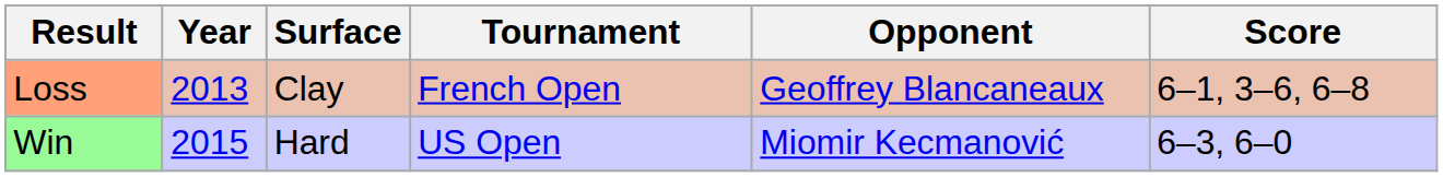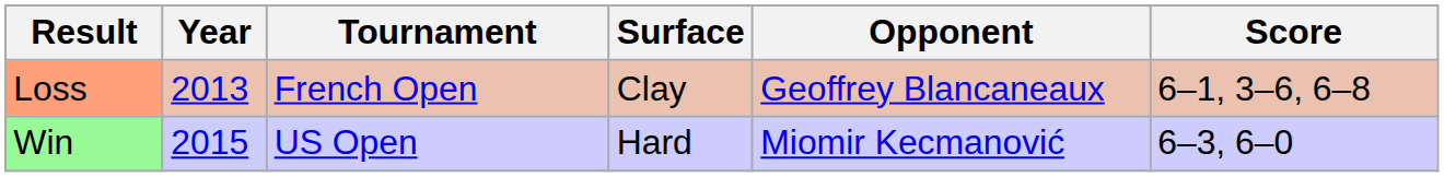columns swapped: Tournament <-> Surface
